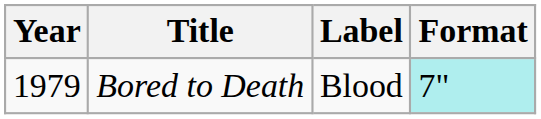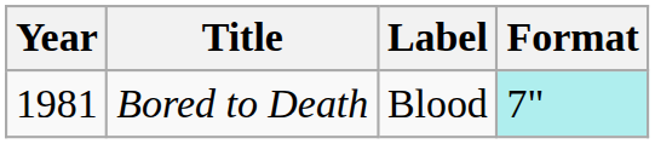Bored to Death | Year: 1979 -> 1981
